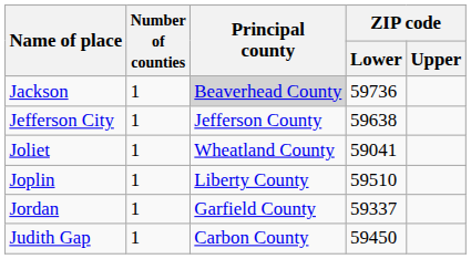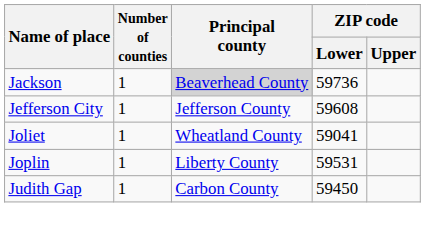Jefferson City | ZIP code / Lower: 59638 -> 59608
Joplin | ZIP code / Lower: 59510 -> 59531
- row: Jordan | 1 | Garfield County | 59337
